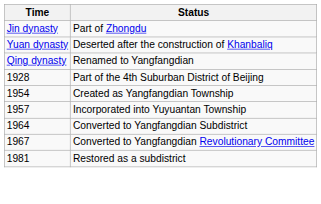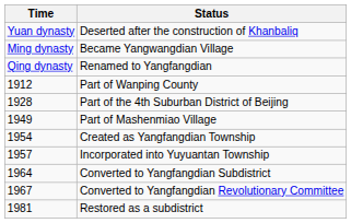- row: Jin dynasty | Part of Zhongdu
+ row: Ming dynasty | Became Yangwangdian Village
+ row: 1912 | Part of Wanping County
+ row: 1949 | Part of Mashenmiao Village
